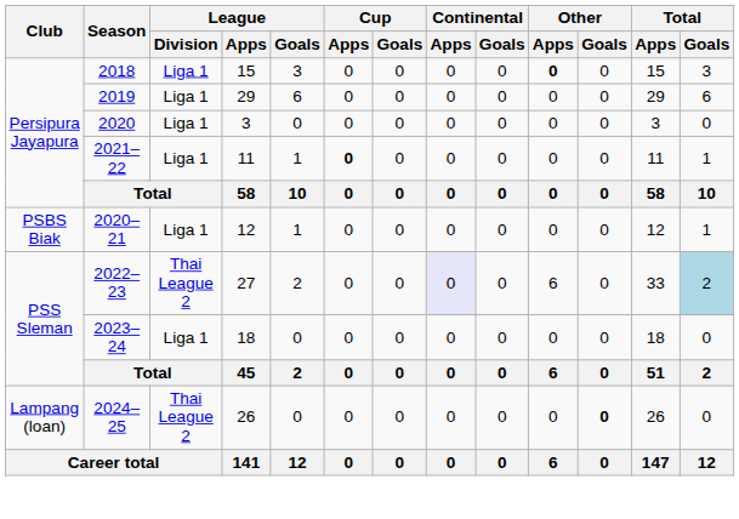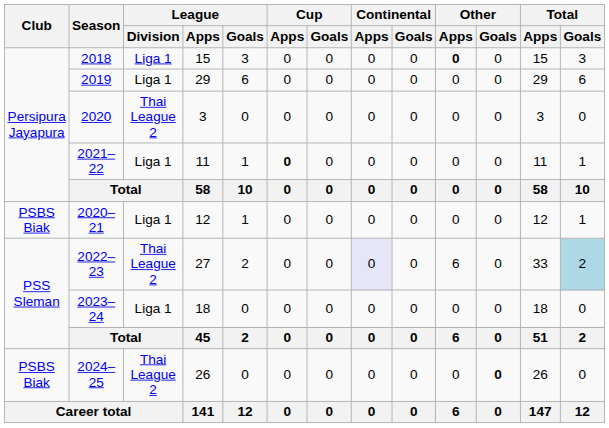2020 | League / Division: Liga 1 -> Thai League 2
2024–25 | Club: Lampang (loan) -> PSBS Biak
